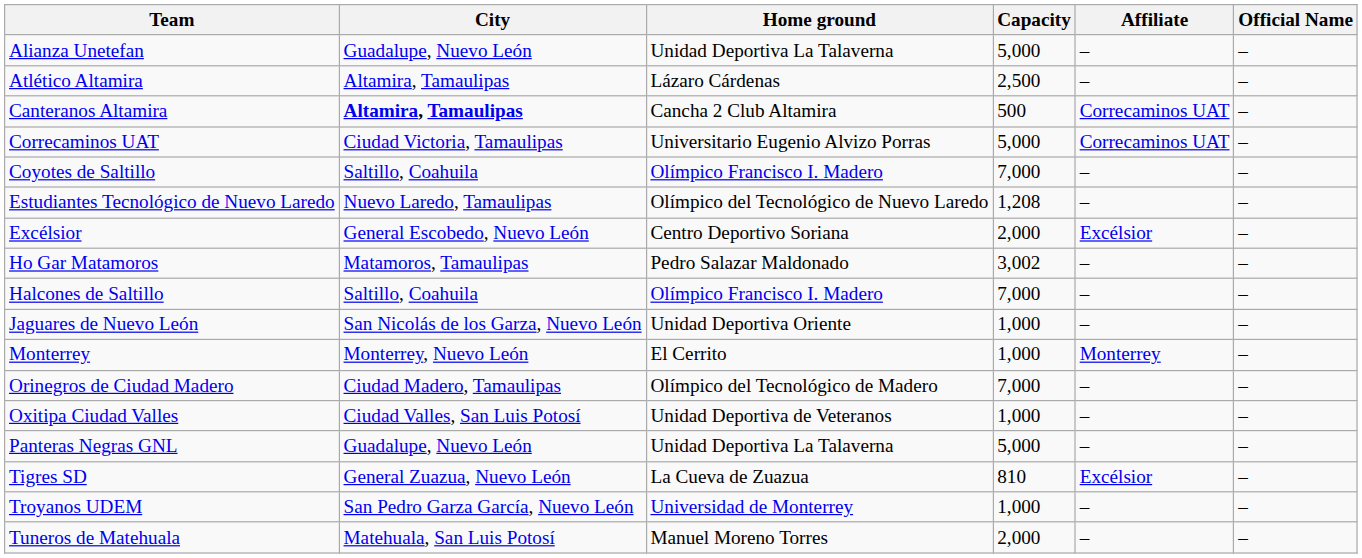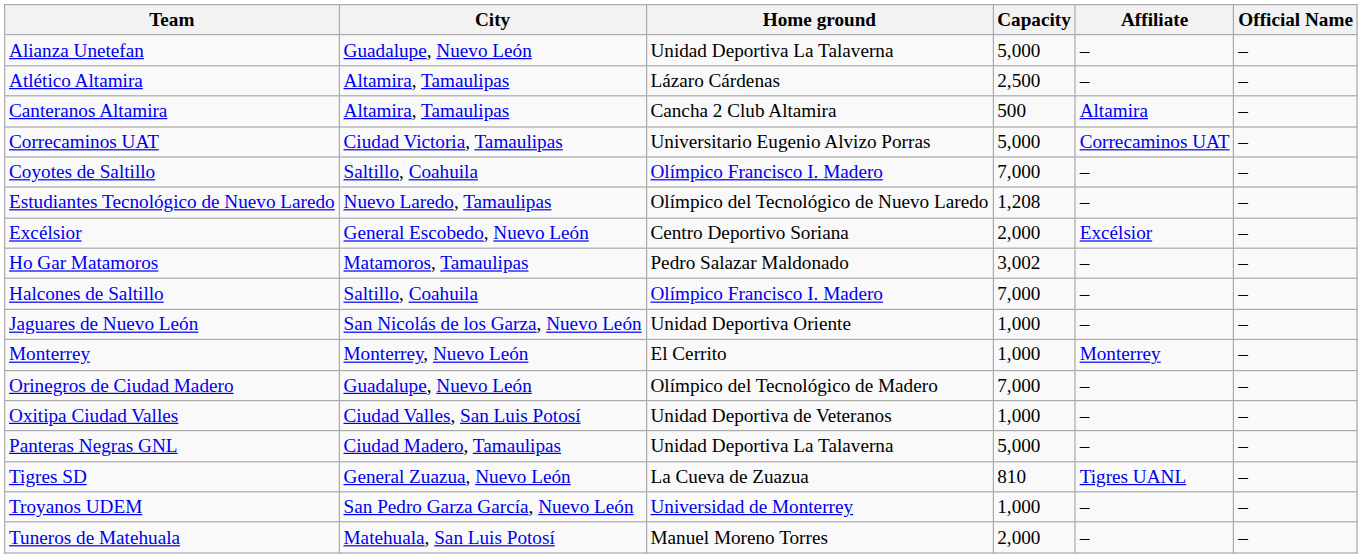Canteranos Altamira | City: bold -> normal
Canteranos Altamira | Affiliate: Correcaminos UAT -> Altamira
Orinegros de Ciudad Madero | City: Ciudad Madero, Tamaulipas -> Guadalupe, Nuevo León
Panteras Negras GNL | City: Guadalupe, Nuevo León -> Ciudad Madero, Tamaulipas
Tigres SD | Affiliate: Excélsior -> Tigres UANL
